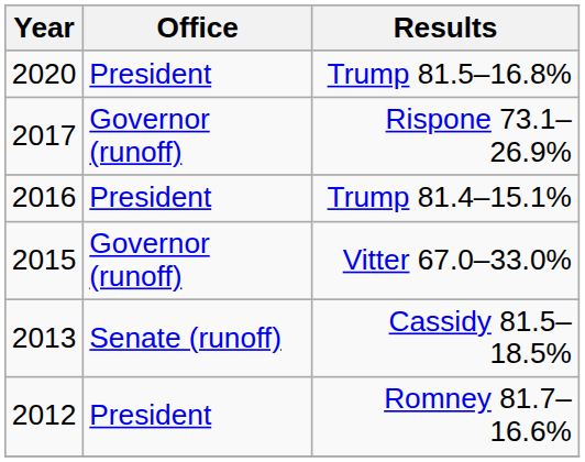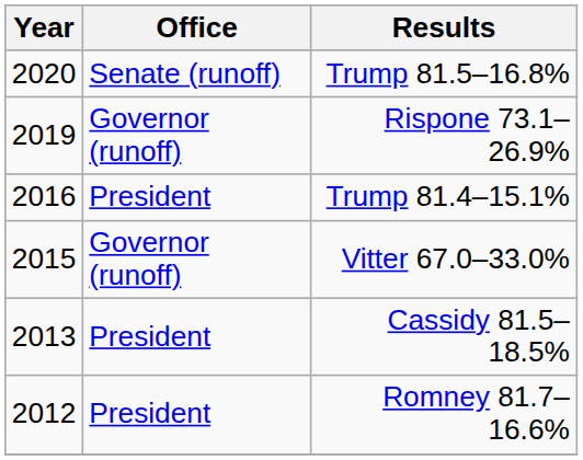Trump 81.5–16.8% | Office: President -> Senate (runoff)
Rispone 73.1–26.9% | Year: 2017 -> 2019
Cassidy 81.5–18.5% | Office: Senate (runoff) -> President
